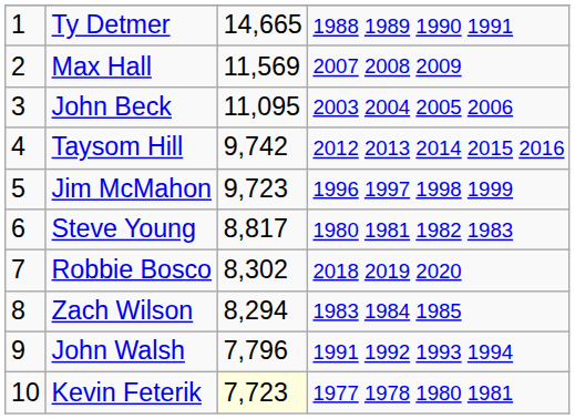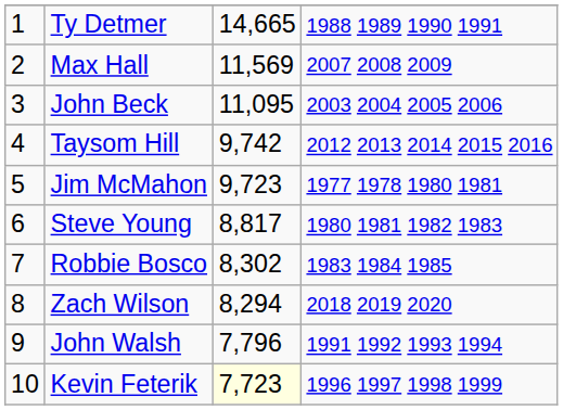Jim McMahon | column 4: 1996 1997 1998 1999 -> 1977 1978 1980 1981
Robbie Bosco | column 4: 2018 2019 2020 -> 1983 1984 1985
Zach Wilson | column 4: 1983 1984 1985 -> 2018 2019 2020
Kevin Feterik | column 4: 1977 1978 1980 1981 -> 1996 1997 1998 1999
